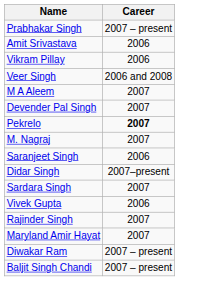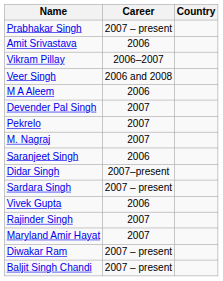+ column: Country
Vikram Pillay | Career: 2006 -> 2006–2007
M A Aleem | Career: 2007 -> 2006
Pekrelo | Career: bold -> normal
Sardara Singh | Career: 2007 -> 2007 – present
